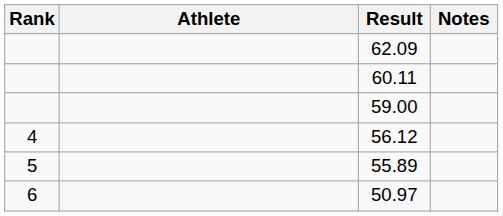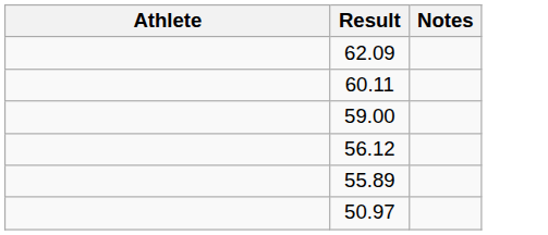- column: Rank | 4 | 5 | 6
